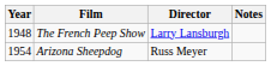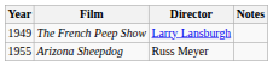The French Peep Show | Year: 1948 -> 1949
Arizona Sheepdog | Year: 1954 -> 1955
